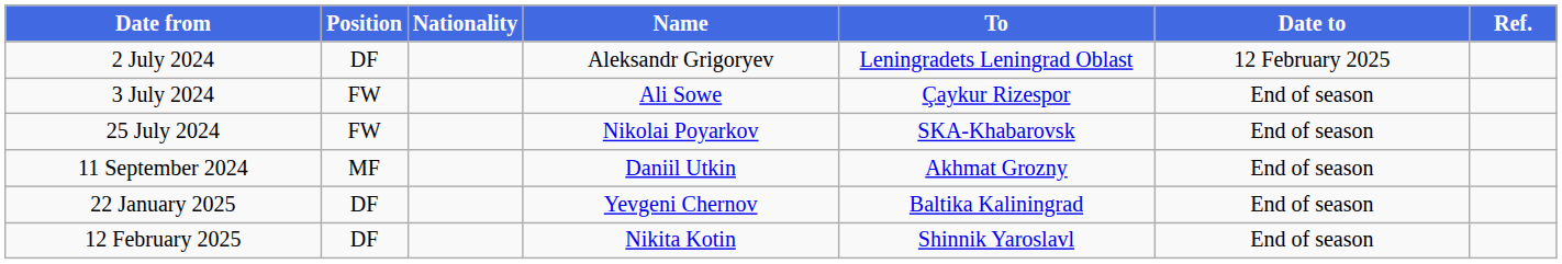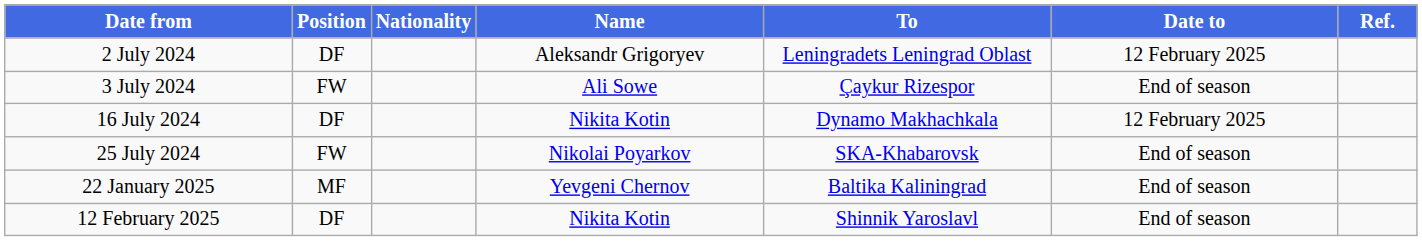+ row: 16 July 2024 | DF | Nikita Kotin | Dynamo Makhachkala | 12 February 2025
- row: 11 September 2024 | MF | Daniil Utkin | Akhmat Grozny | End of season
22 January 2025 | Position: DF -> MF
